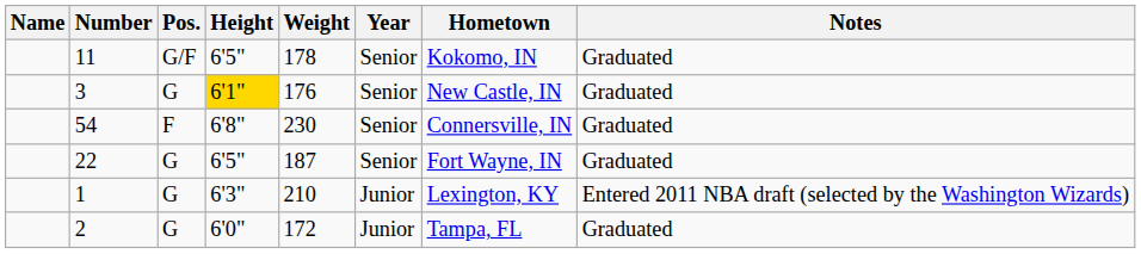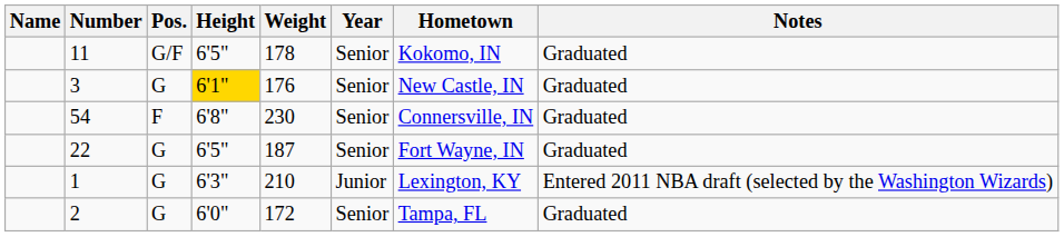2 | Year: Junior -> Senior
